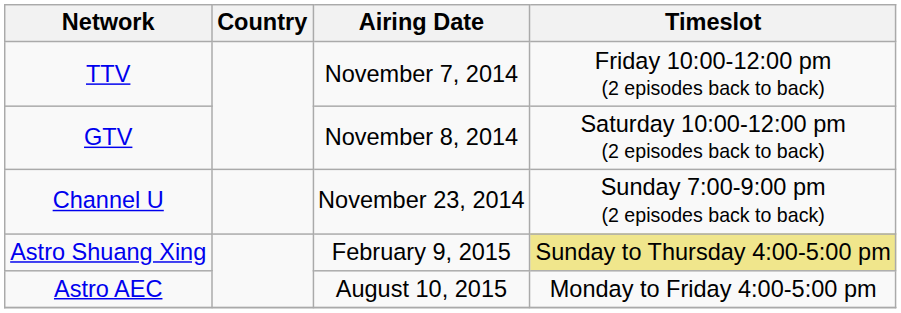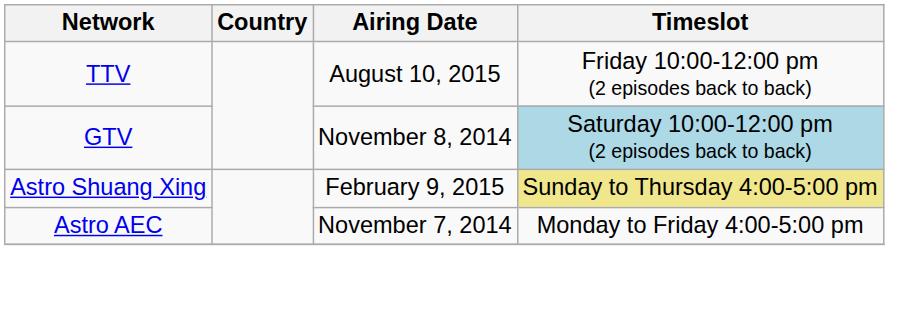TTV | Airing Date: November 7, 2014 -> August 10, 2015
GTV | Timeslot: no background -> lightblue background
- row: Channel U | November 23, 2014 | Sunday 7:00-9:00 pm (2 episodes back to back)
Astro AEC | Airing Date: August 10, 2015 -> November 7, 2014
